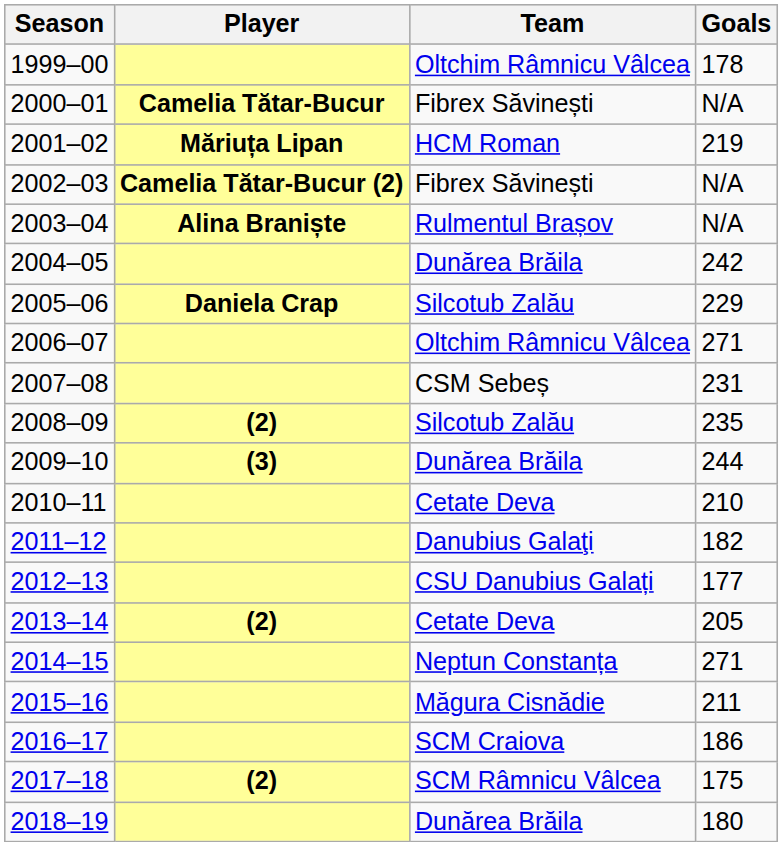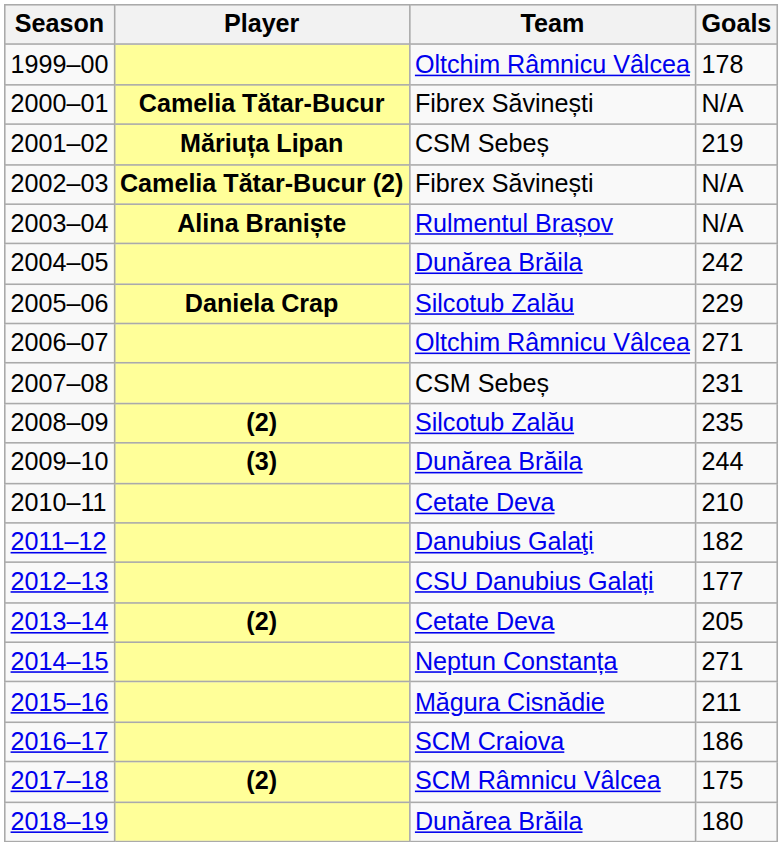2001–02 | Team: HCM Roman -> CSM Sebeș
